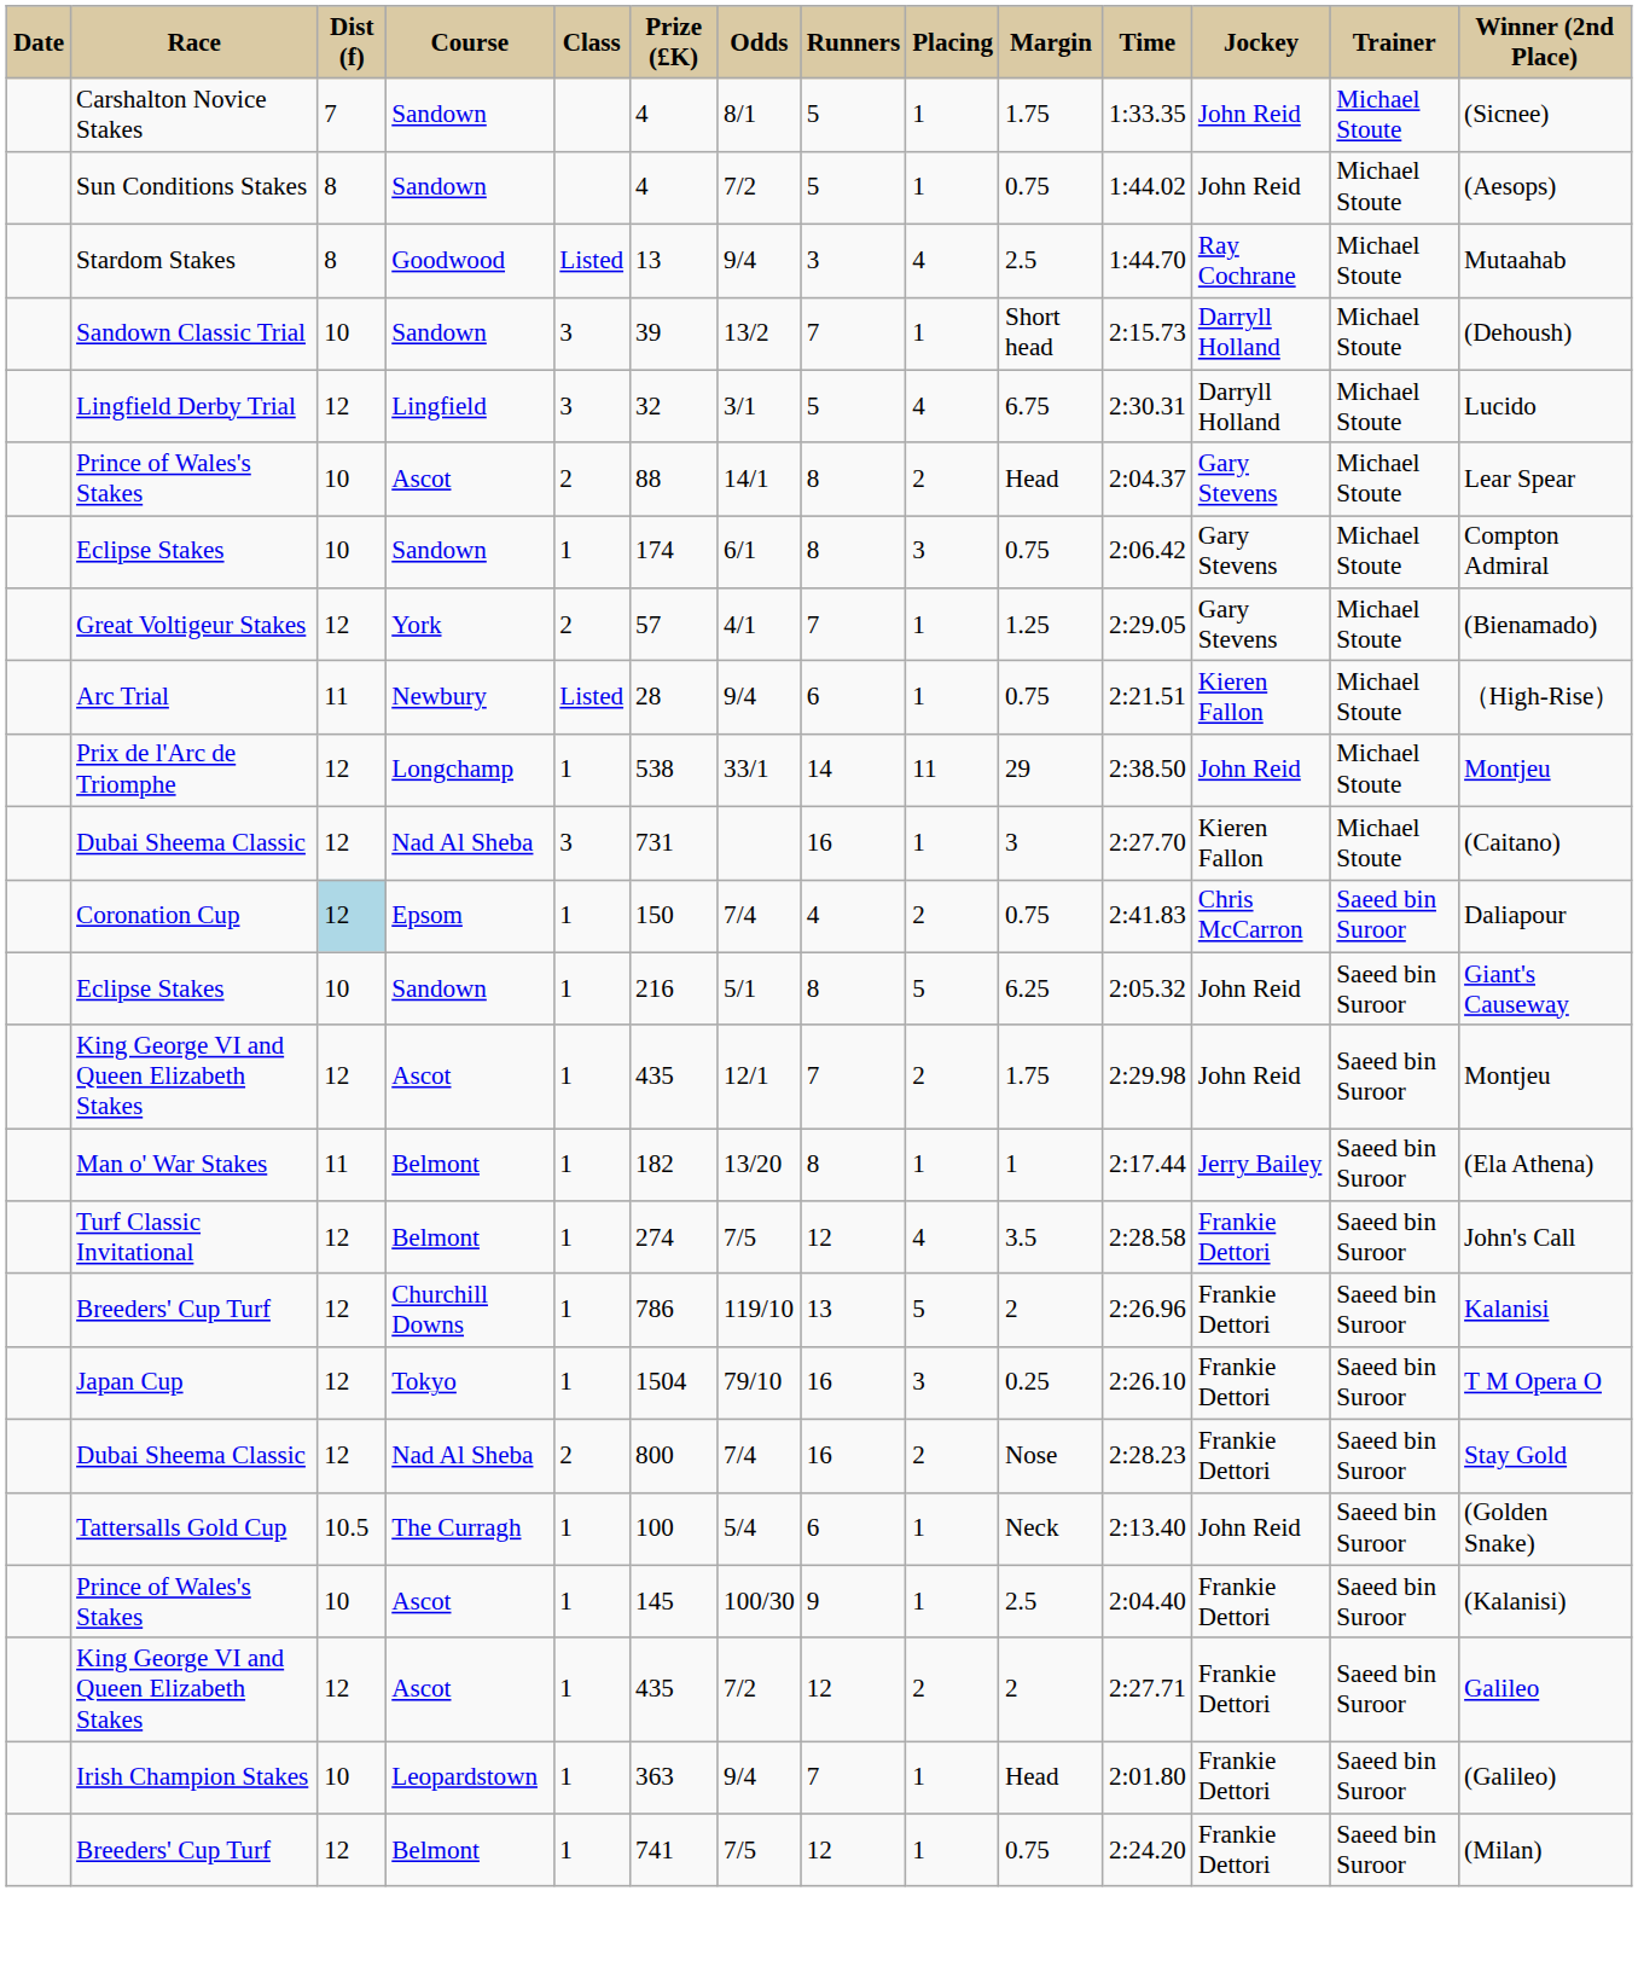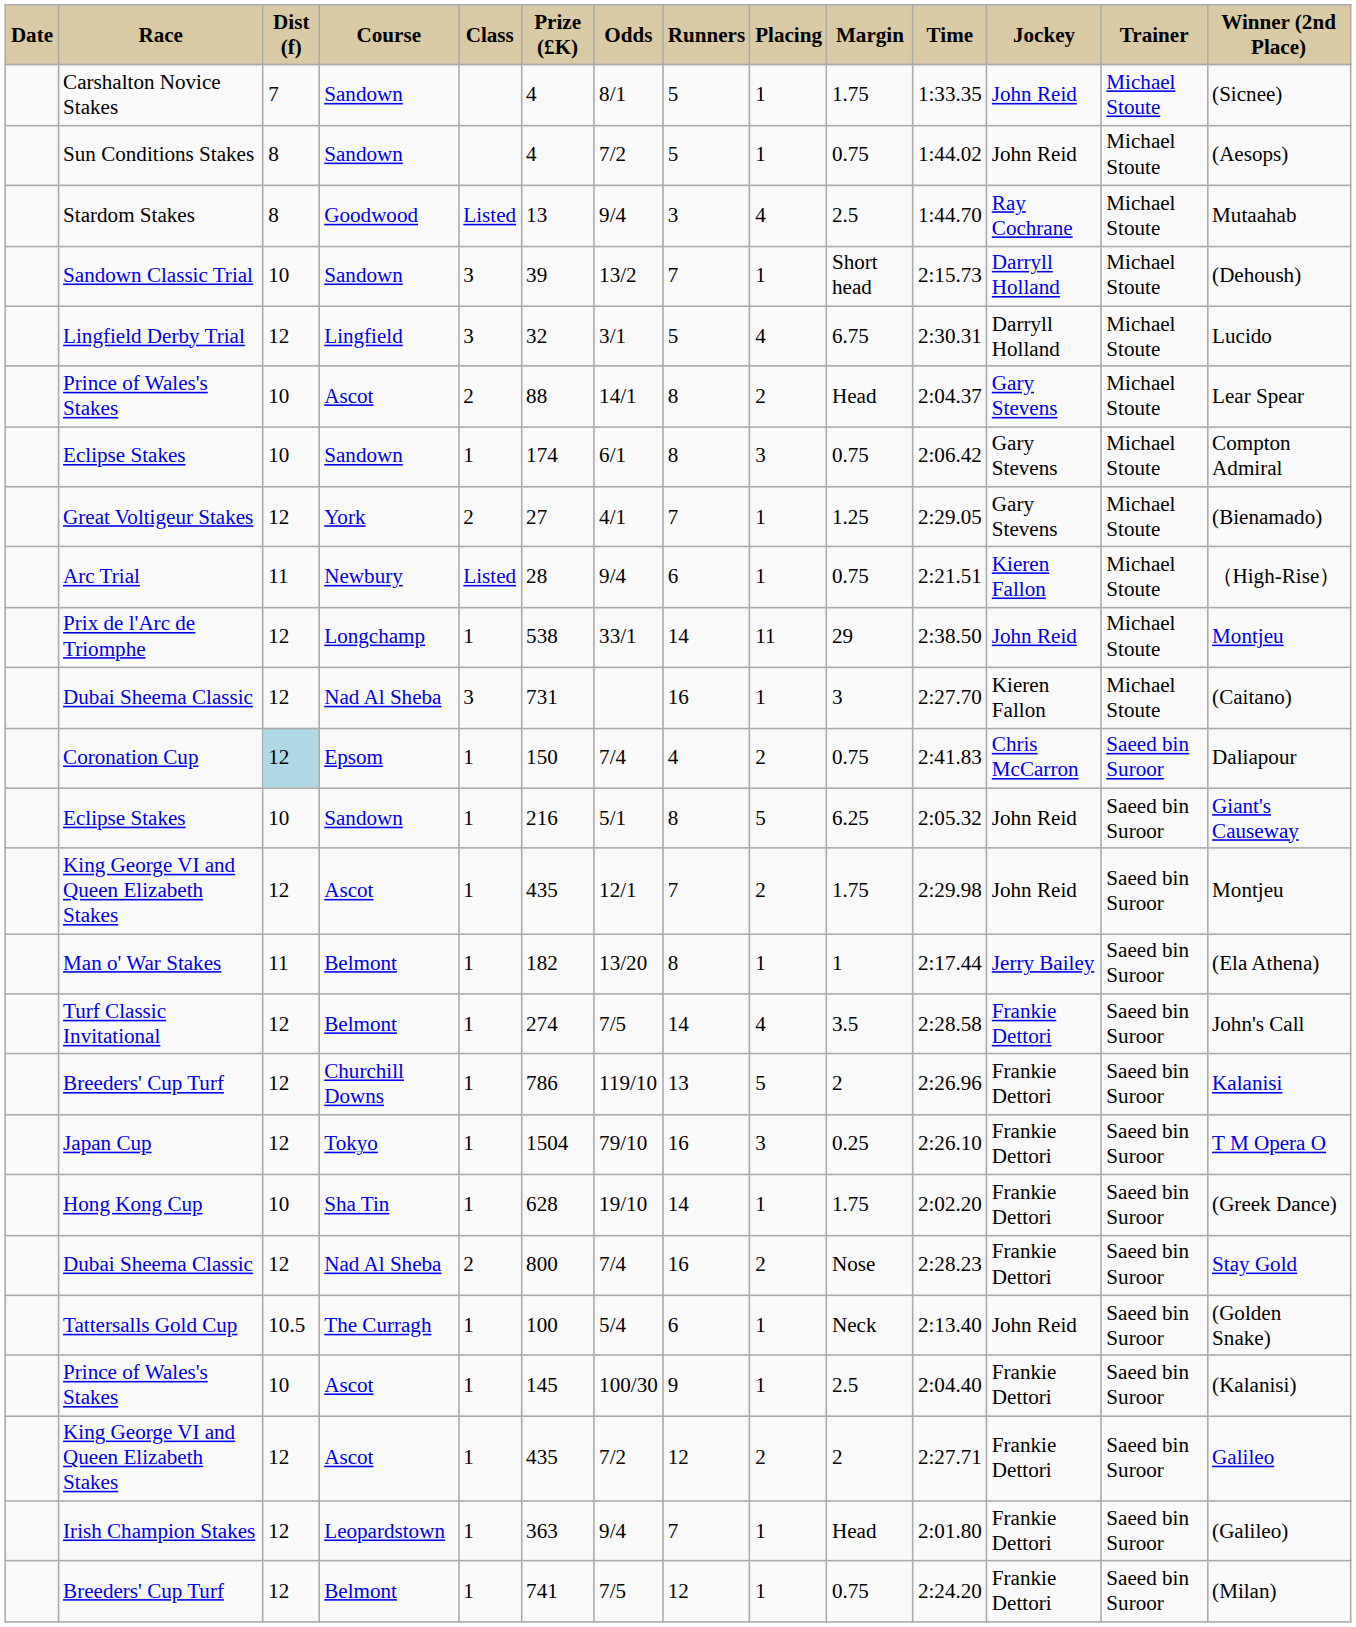Great Voltigeur Stakes | Prize (£K): 57 -> 27
Turf Classic Invitational | Runners: 12 -> 14
+ row: Hong Kong Cup | 10 | Sha Tin | 1 | 628 | 19/10 | 14 | 1 | 1.75 | 2:02.20 | Frankie Dettori | Saeed bin Suroor | (Greek Dance)
Irish Champion Stakes | Dist (f): 10 -> 12
